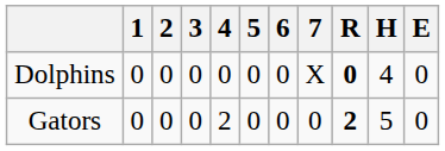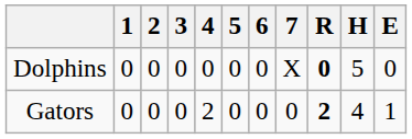Dolphins | H: 4 -> 5
Gators | H: 5 -> 4
Gators | E: 0 -> 1
